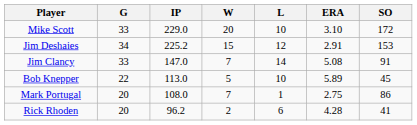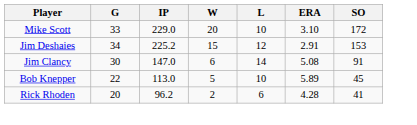Jim Clancy | G: 33 -> 30
Jim Clancy | W: 7 -> 6
- row: Mark Portugal | 20 | 108.0 | 7 | 1 | 2.75 | 86
